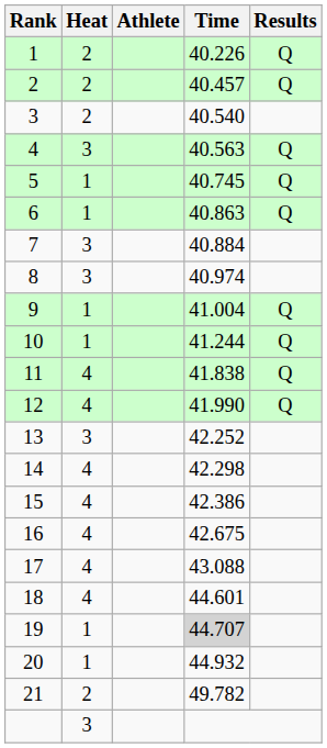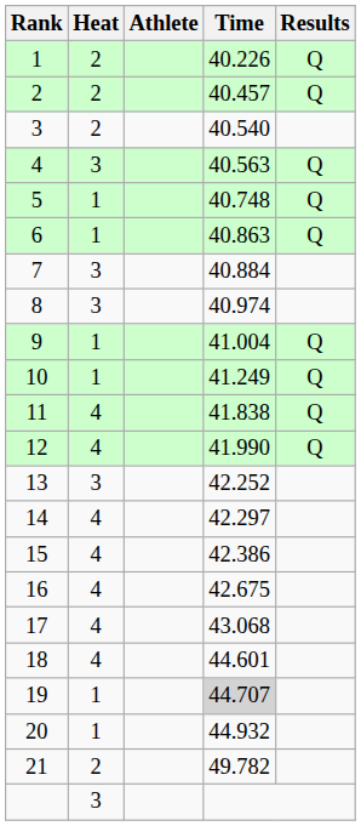5 | Time: 40.745 -> 40.748
10 | Time: 41.244 -> 41.249
14 | Time: 42.298 -> 42.297
17 | Time: 43.088 -> 43.068
